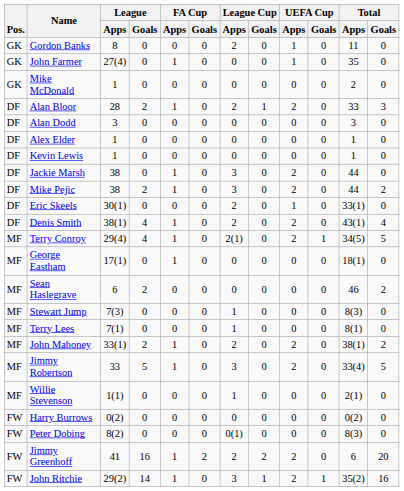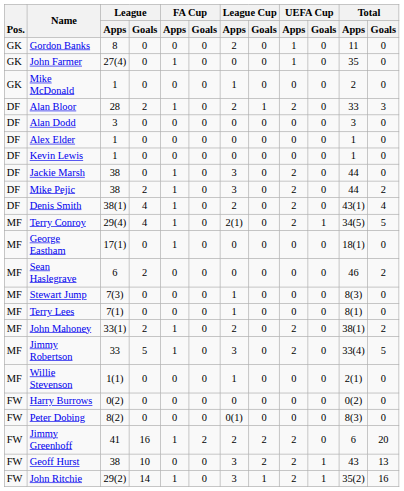Mike McDonald | League Cup / Apps: 0 -> 1
- row: DF | Eric Skeels | 30(1) | 0 | 0 | 0 | 2 | 0 | 1 | 0 | 33(1) | 0
+ row: FW | Geoff Hurst | 38 | 10 | 0 | 0 | 3 | 2 | 2 | 1 | 43 | 13
